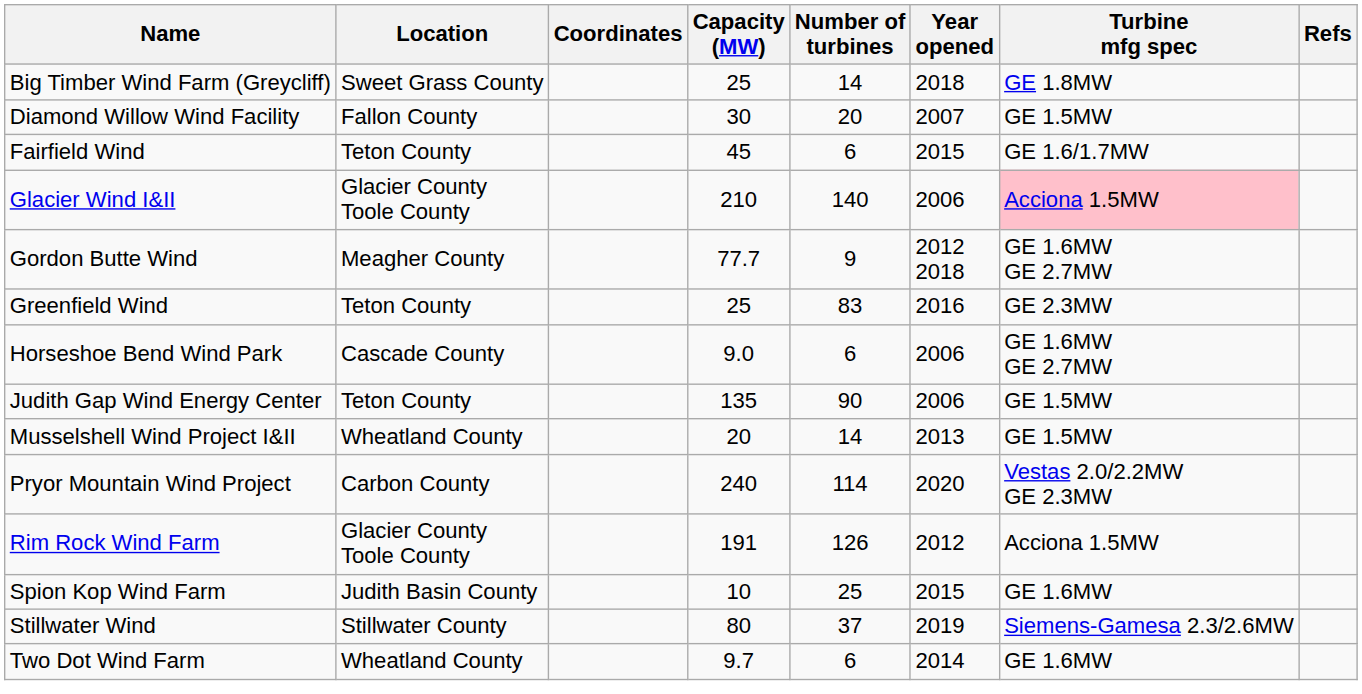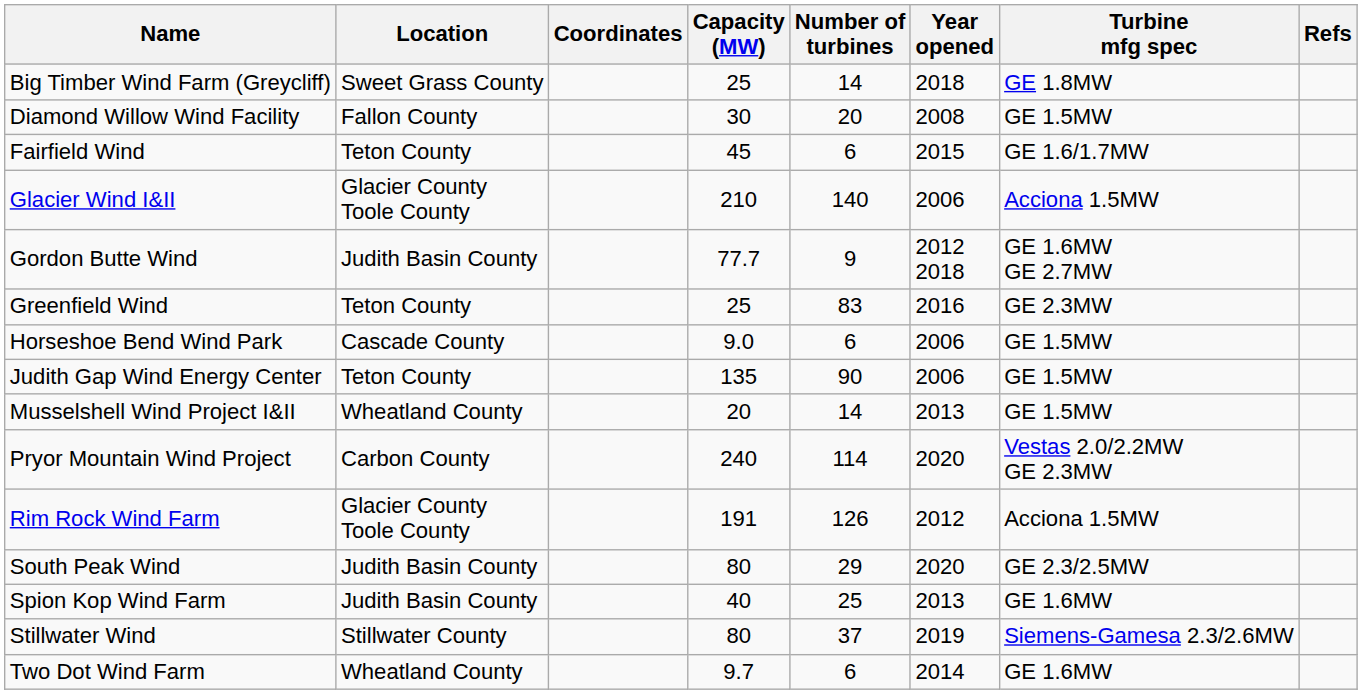Diamond Willow Wind Facility | Year opened: 2007 -> 2008
Glacier Wind I&II | Turbine mfg spec: pink background -> no background
Gordon Butte Wind | Location: Meagher County -> Judith Basin County
Horseshoe Bend Wind Park | Turbine mfg spec: GE 1.6MW GE 2.7MW -> GE 1.5MW
+ row: South Peak Wind | Judith Basin County | 80 | 29 | 2020 | GE 2.3/2.5MW
Spion Kop Wind Farm | Capacity (MW): 10 -> 40
Spion Kop Wind Farm | Year opened: 2015 -> 2013
